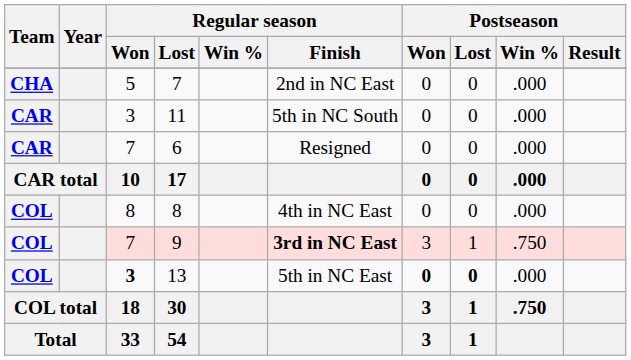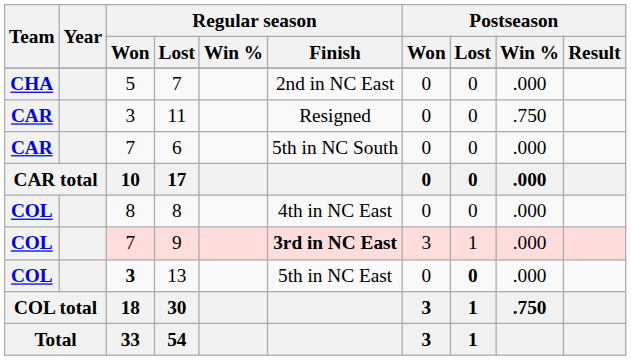11 | Regular season / Finish: 5th in NC South -> Resigned
11 | Postseason / Win %: .000 -> .750
6 | Regular season / Finish: Resigned -> 5th in NC South
9 | Postseason / Win %: .750 -> .000
13 | Postseason / Won: bold -> normal
